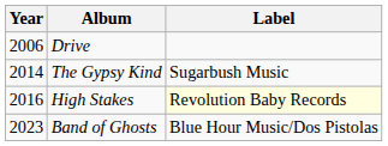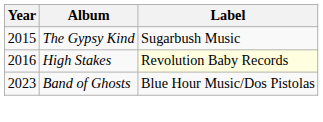- row: 2006 | Drive
The Gypsy Kind | Year: 2014 -> 2015
